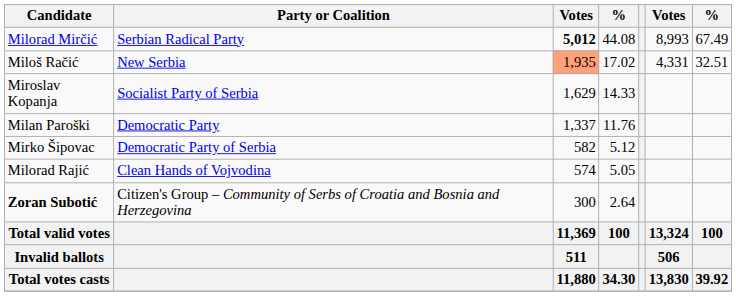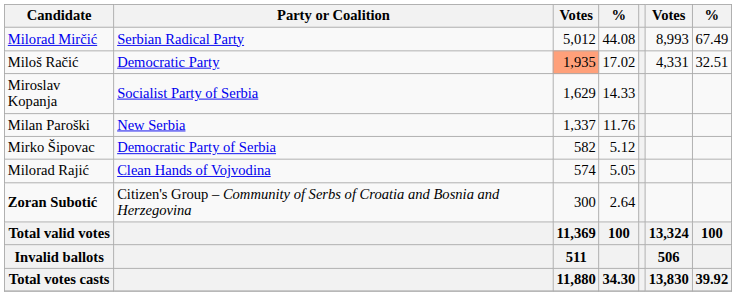Milorad Mirčić | column 3: bold -> normal
Miloš Račić | Party or Coalition: New Serbia -> Democratic Party
Milan Paroški | Party or Coalition: Democratic Party -> New Serbia
